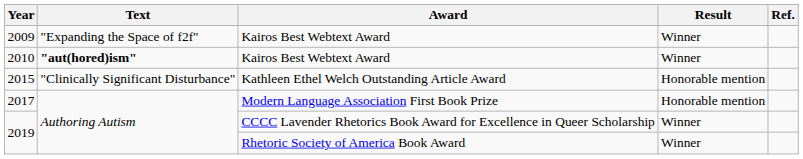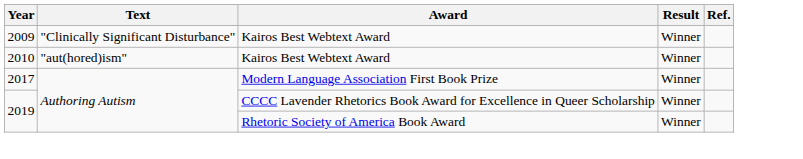2009 | Text: "Expanding the Space of f2f" -> "Clinically Significant Disturbance"
2010 | Text: bold -> normal
- row: 2015 | "Clinically Significant Disturbance" | Kathleen Ethel Welch Outstanding Article Award | Honorable mention
2017 | Result: Honorable mention -> Winner
